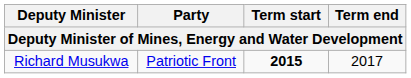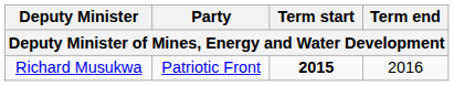Richard Musukwa | Term end: 2017 -> 2016
